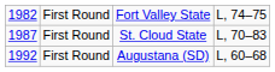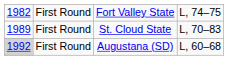St. Cloud State | column 1: 1987 -> 1989
Augustana (SD) | column 1: no background -> lightgrey background
